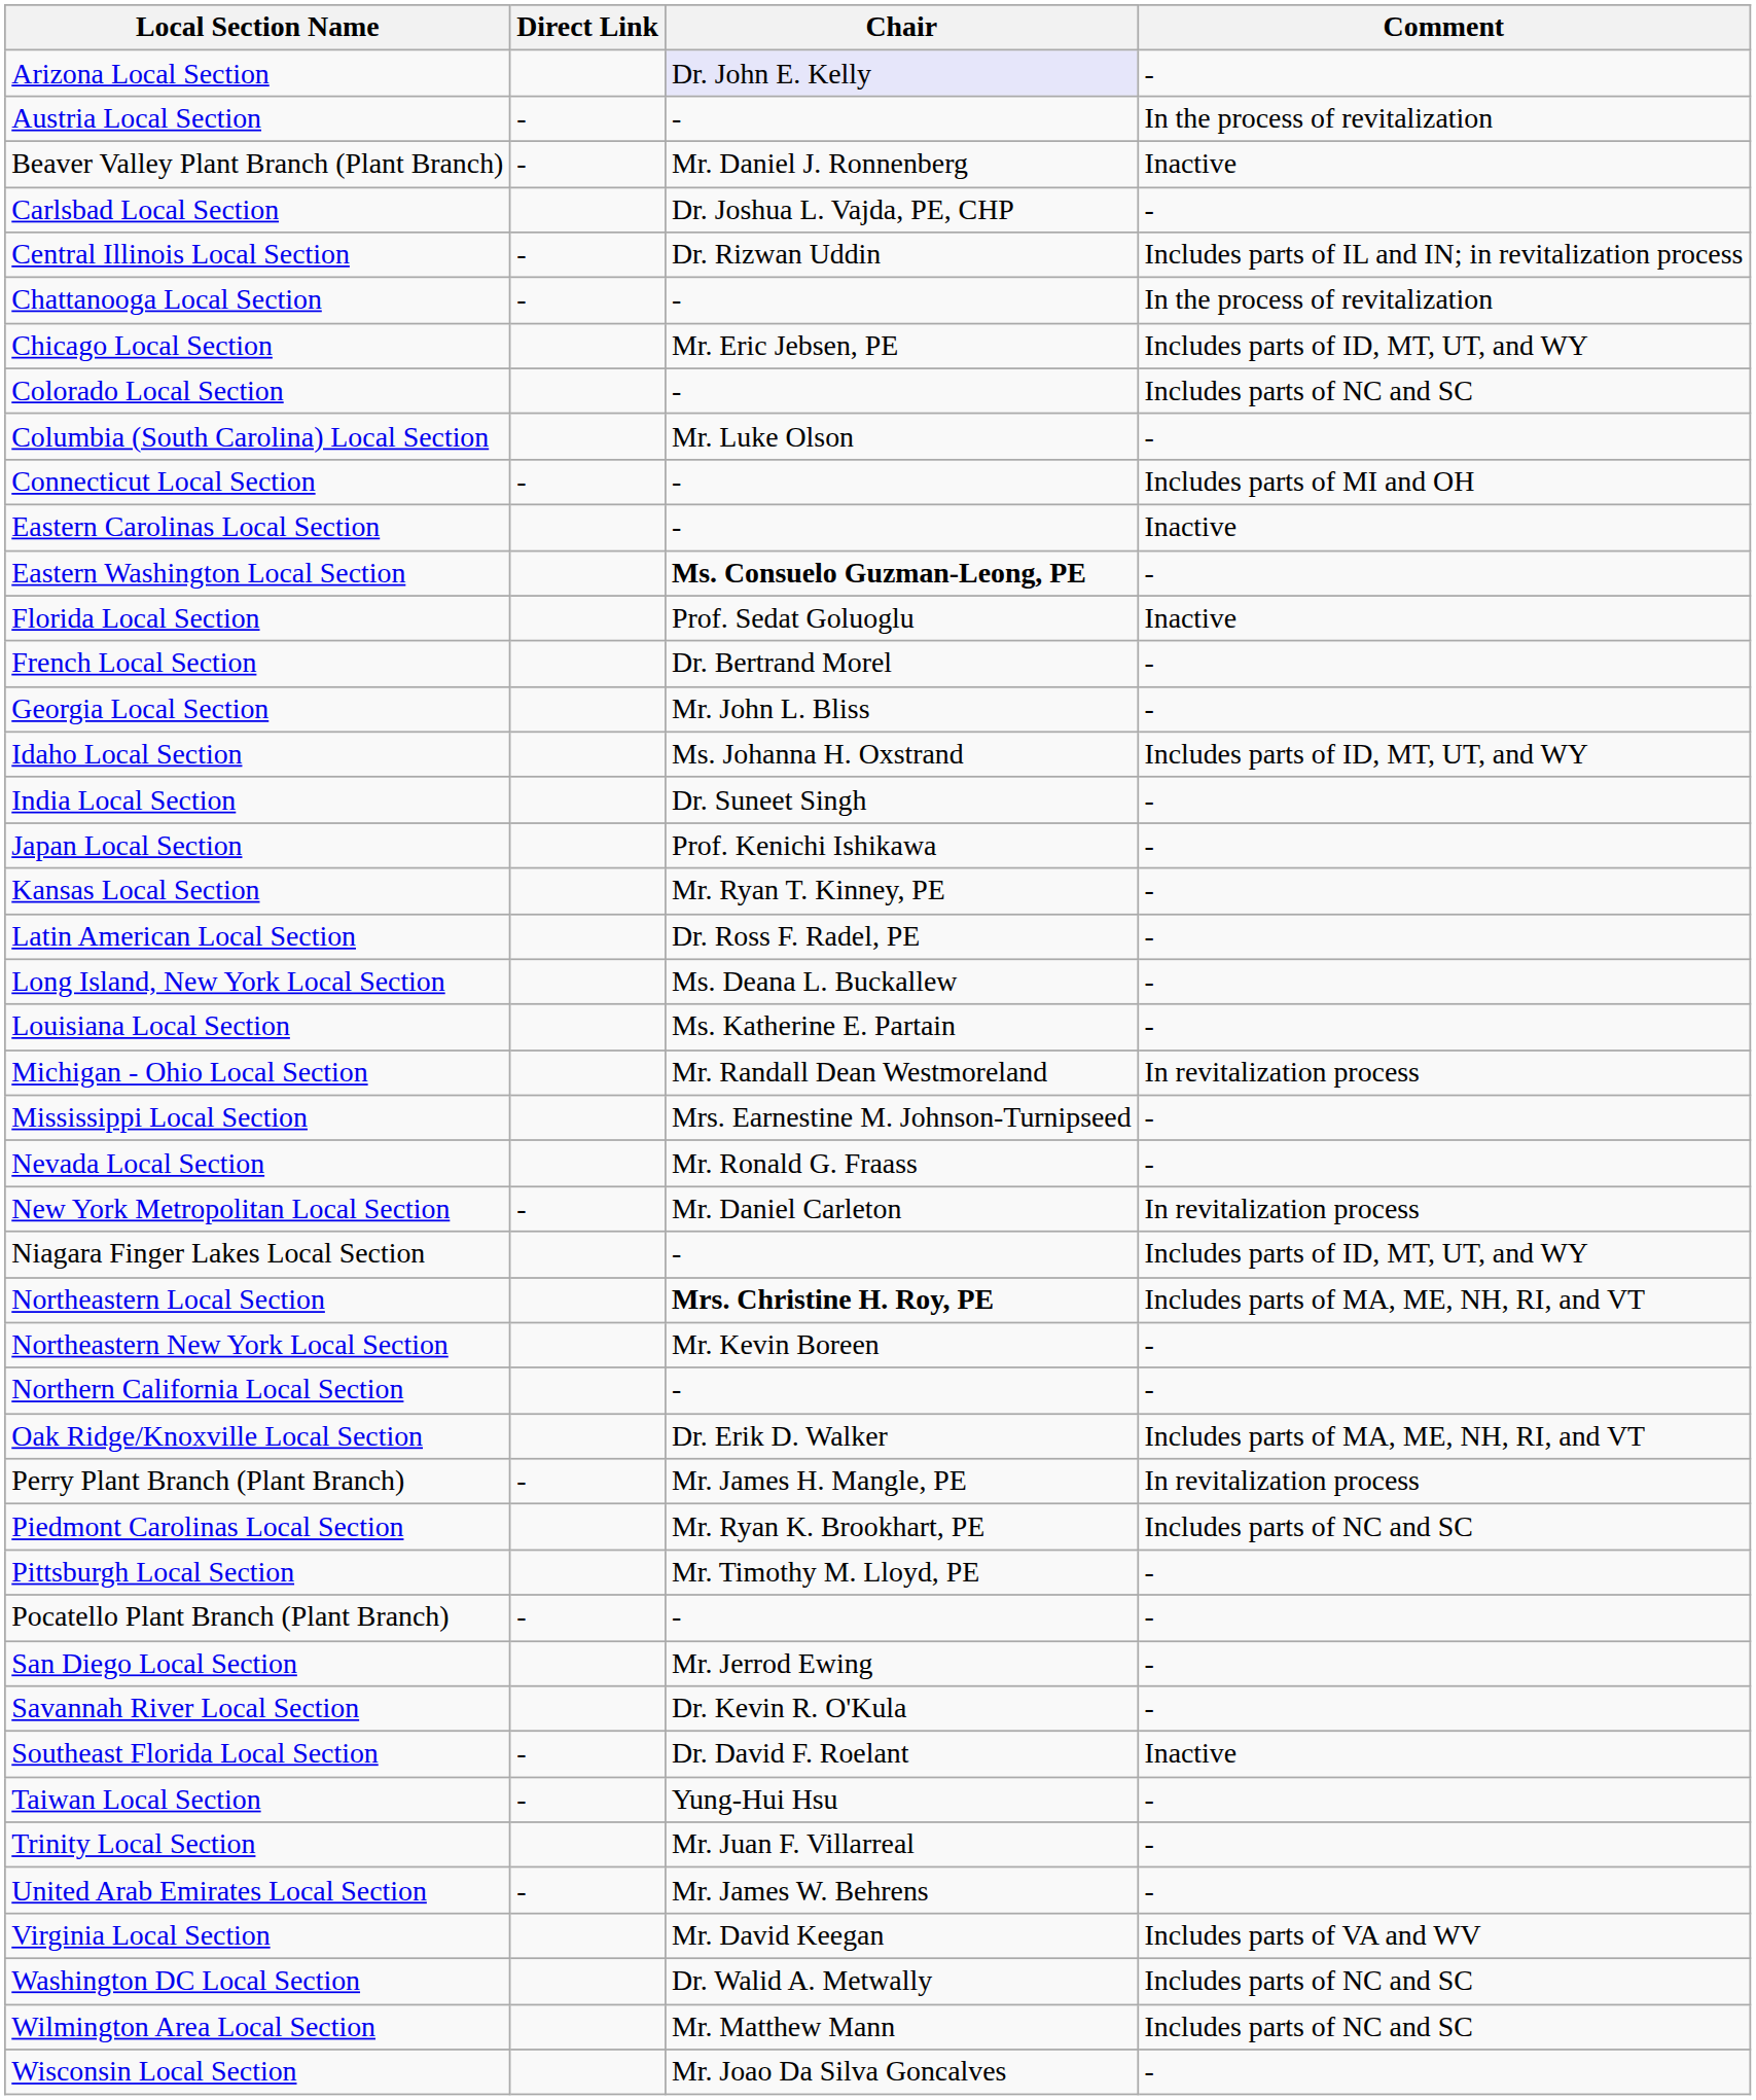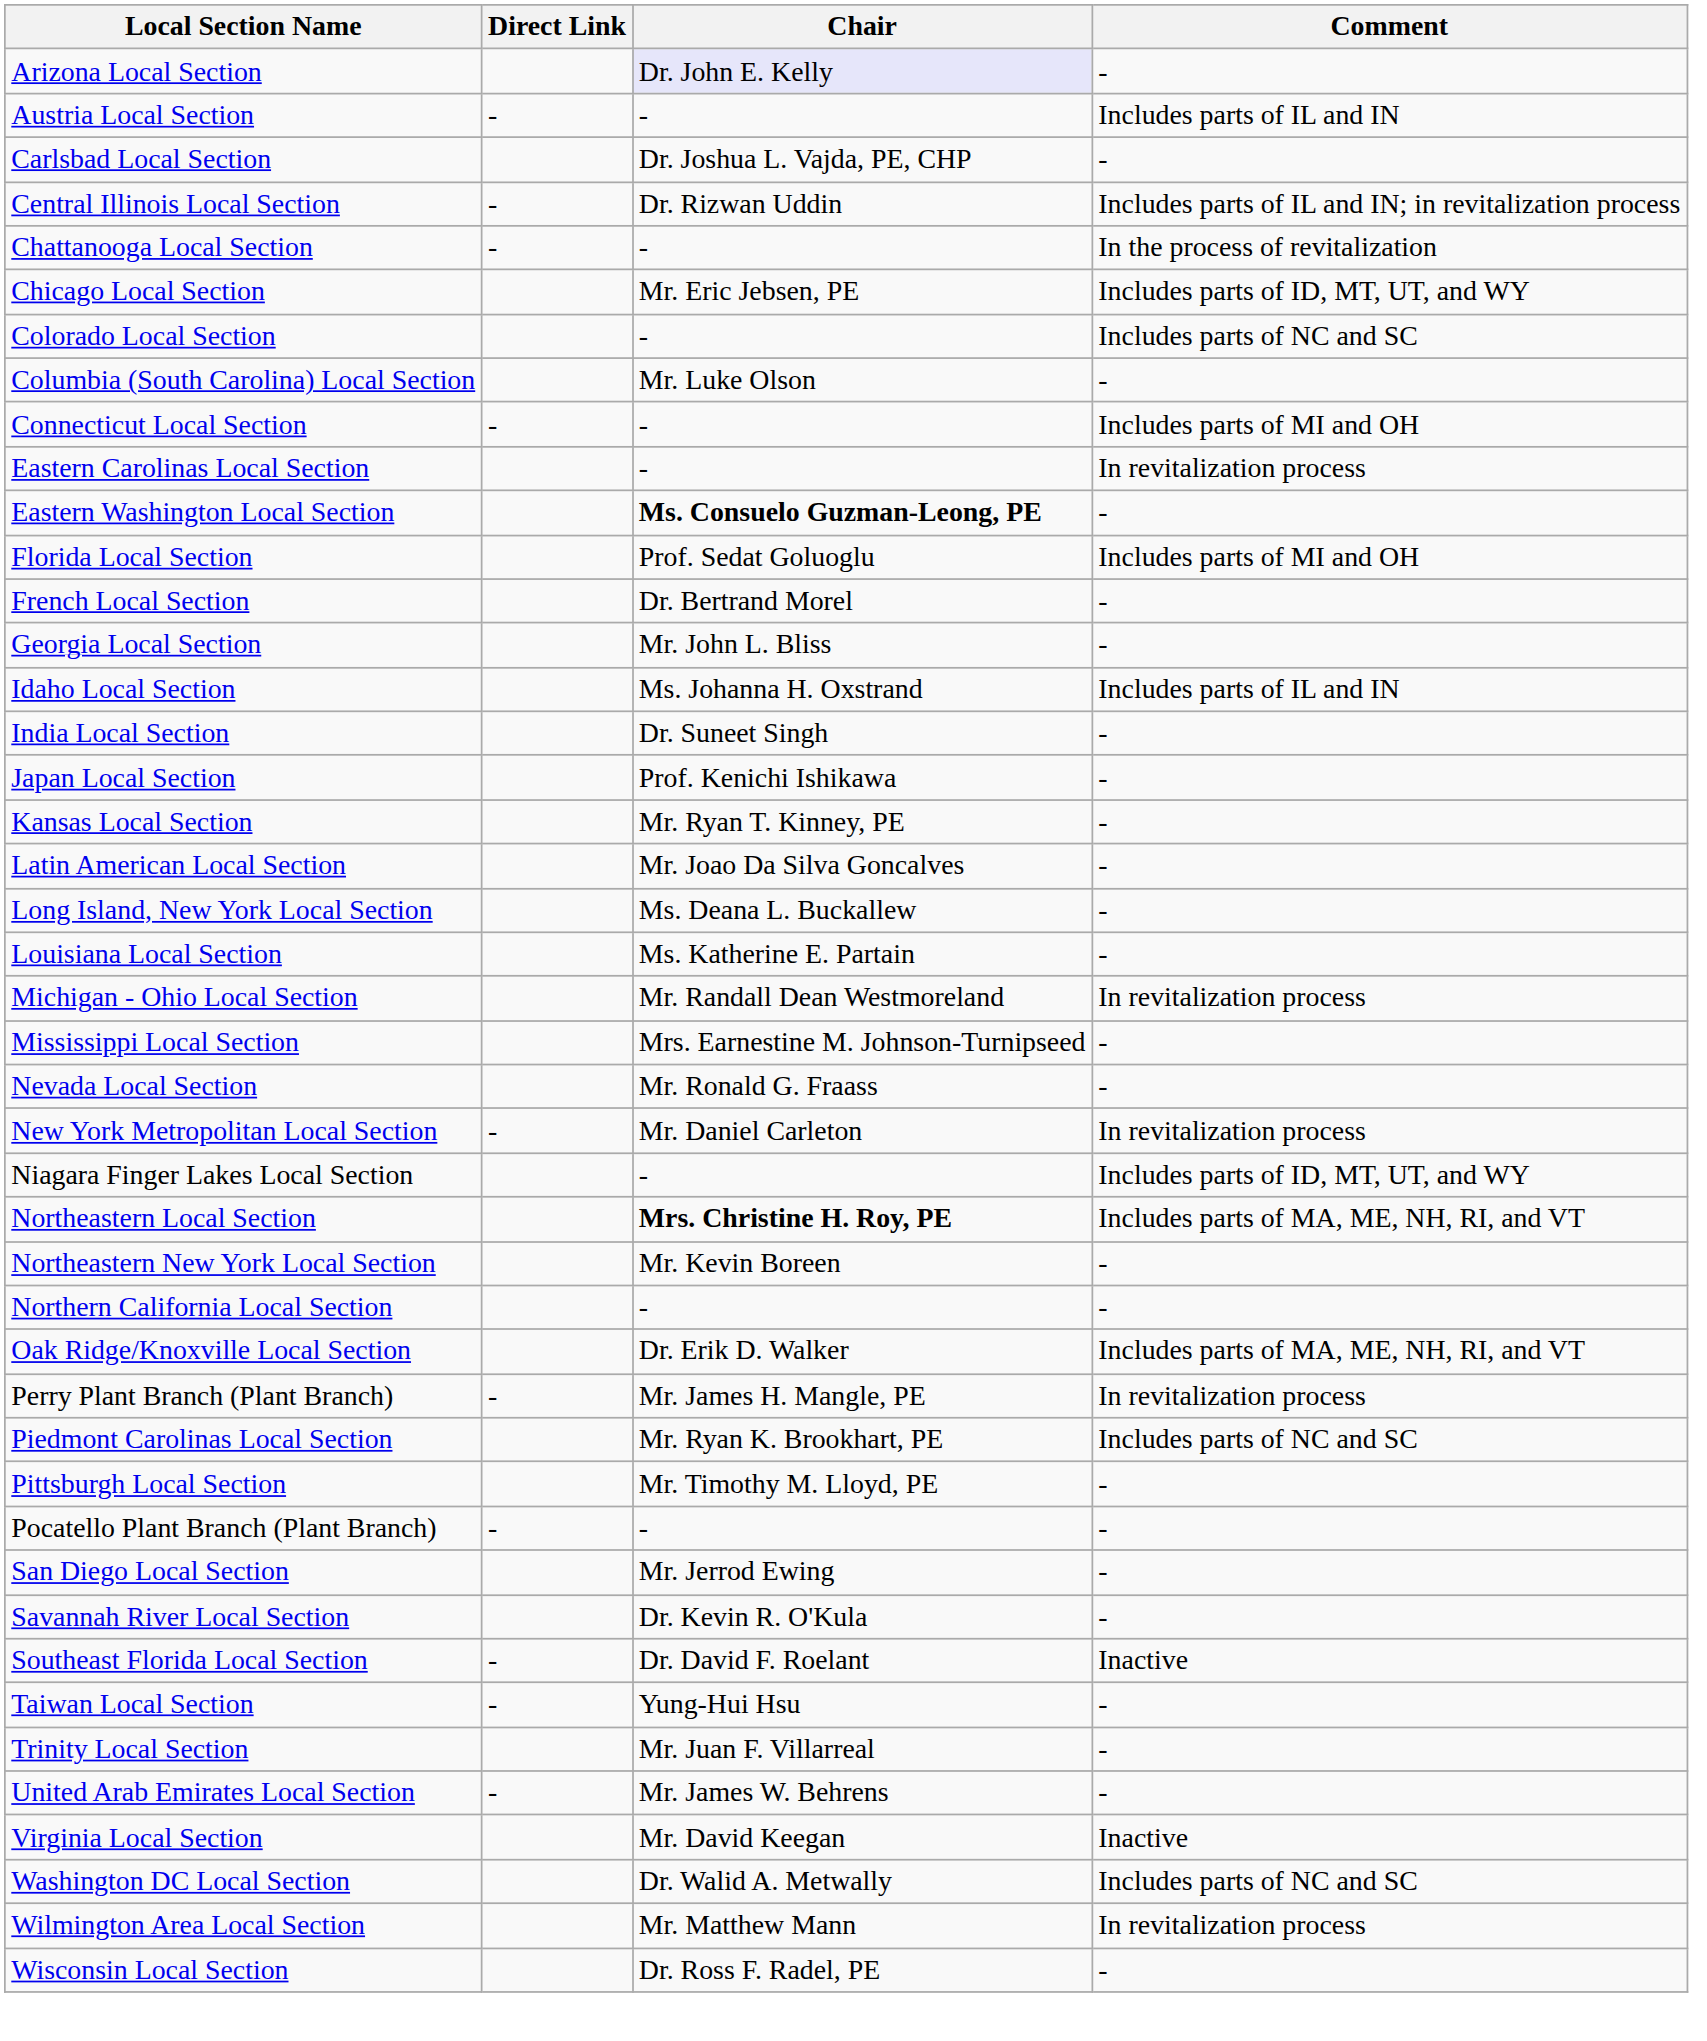Austria Local Section | Comment: In the process of revitalization -> Includes parts of IL and IN
- row: Beaver Valley Plant Branch (Plant Branch) | - | Mr. Daniel J. Ronnenberg | Inactive
Eastern Carolinas Local Section | Comment: Inactive -> In revitalization process
Florida Local Section | Comment: Inactive -> Includes parts of MI and OH
Idaho Local Section | Comment: Includes parts of ID, MT, UT, and WY -> Includes parts of IL and IN
Latin American Local Section | Chair: Dr. Ross F. Radel, PE -> Mr. Joao Da Silva Goncalves
Virginia Local Section | Comment: Includes parts of VA and WV -> Inactive
Wilmington Area Local Section | Comment: Includes parts of NC and SC -> In revitalization process
Wisconsin Local Section | Chair: Mr. Joao Da Silva Goncalves -> Dr. Ross F. Radel, PE
